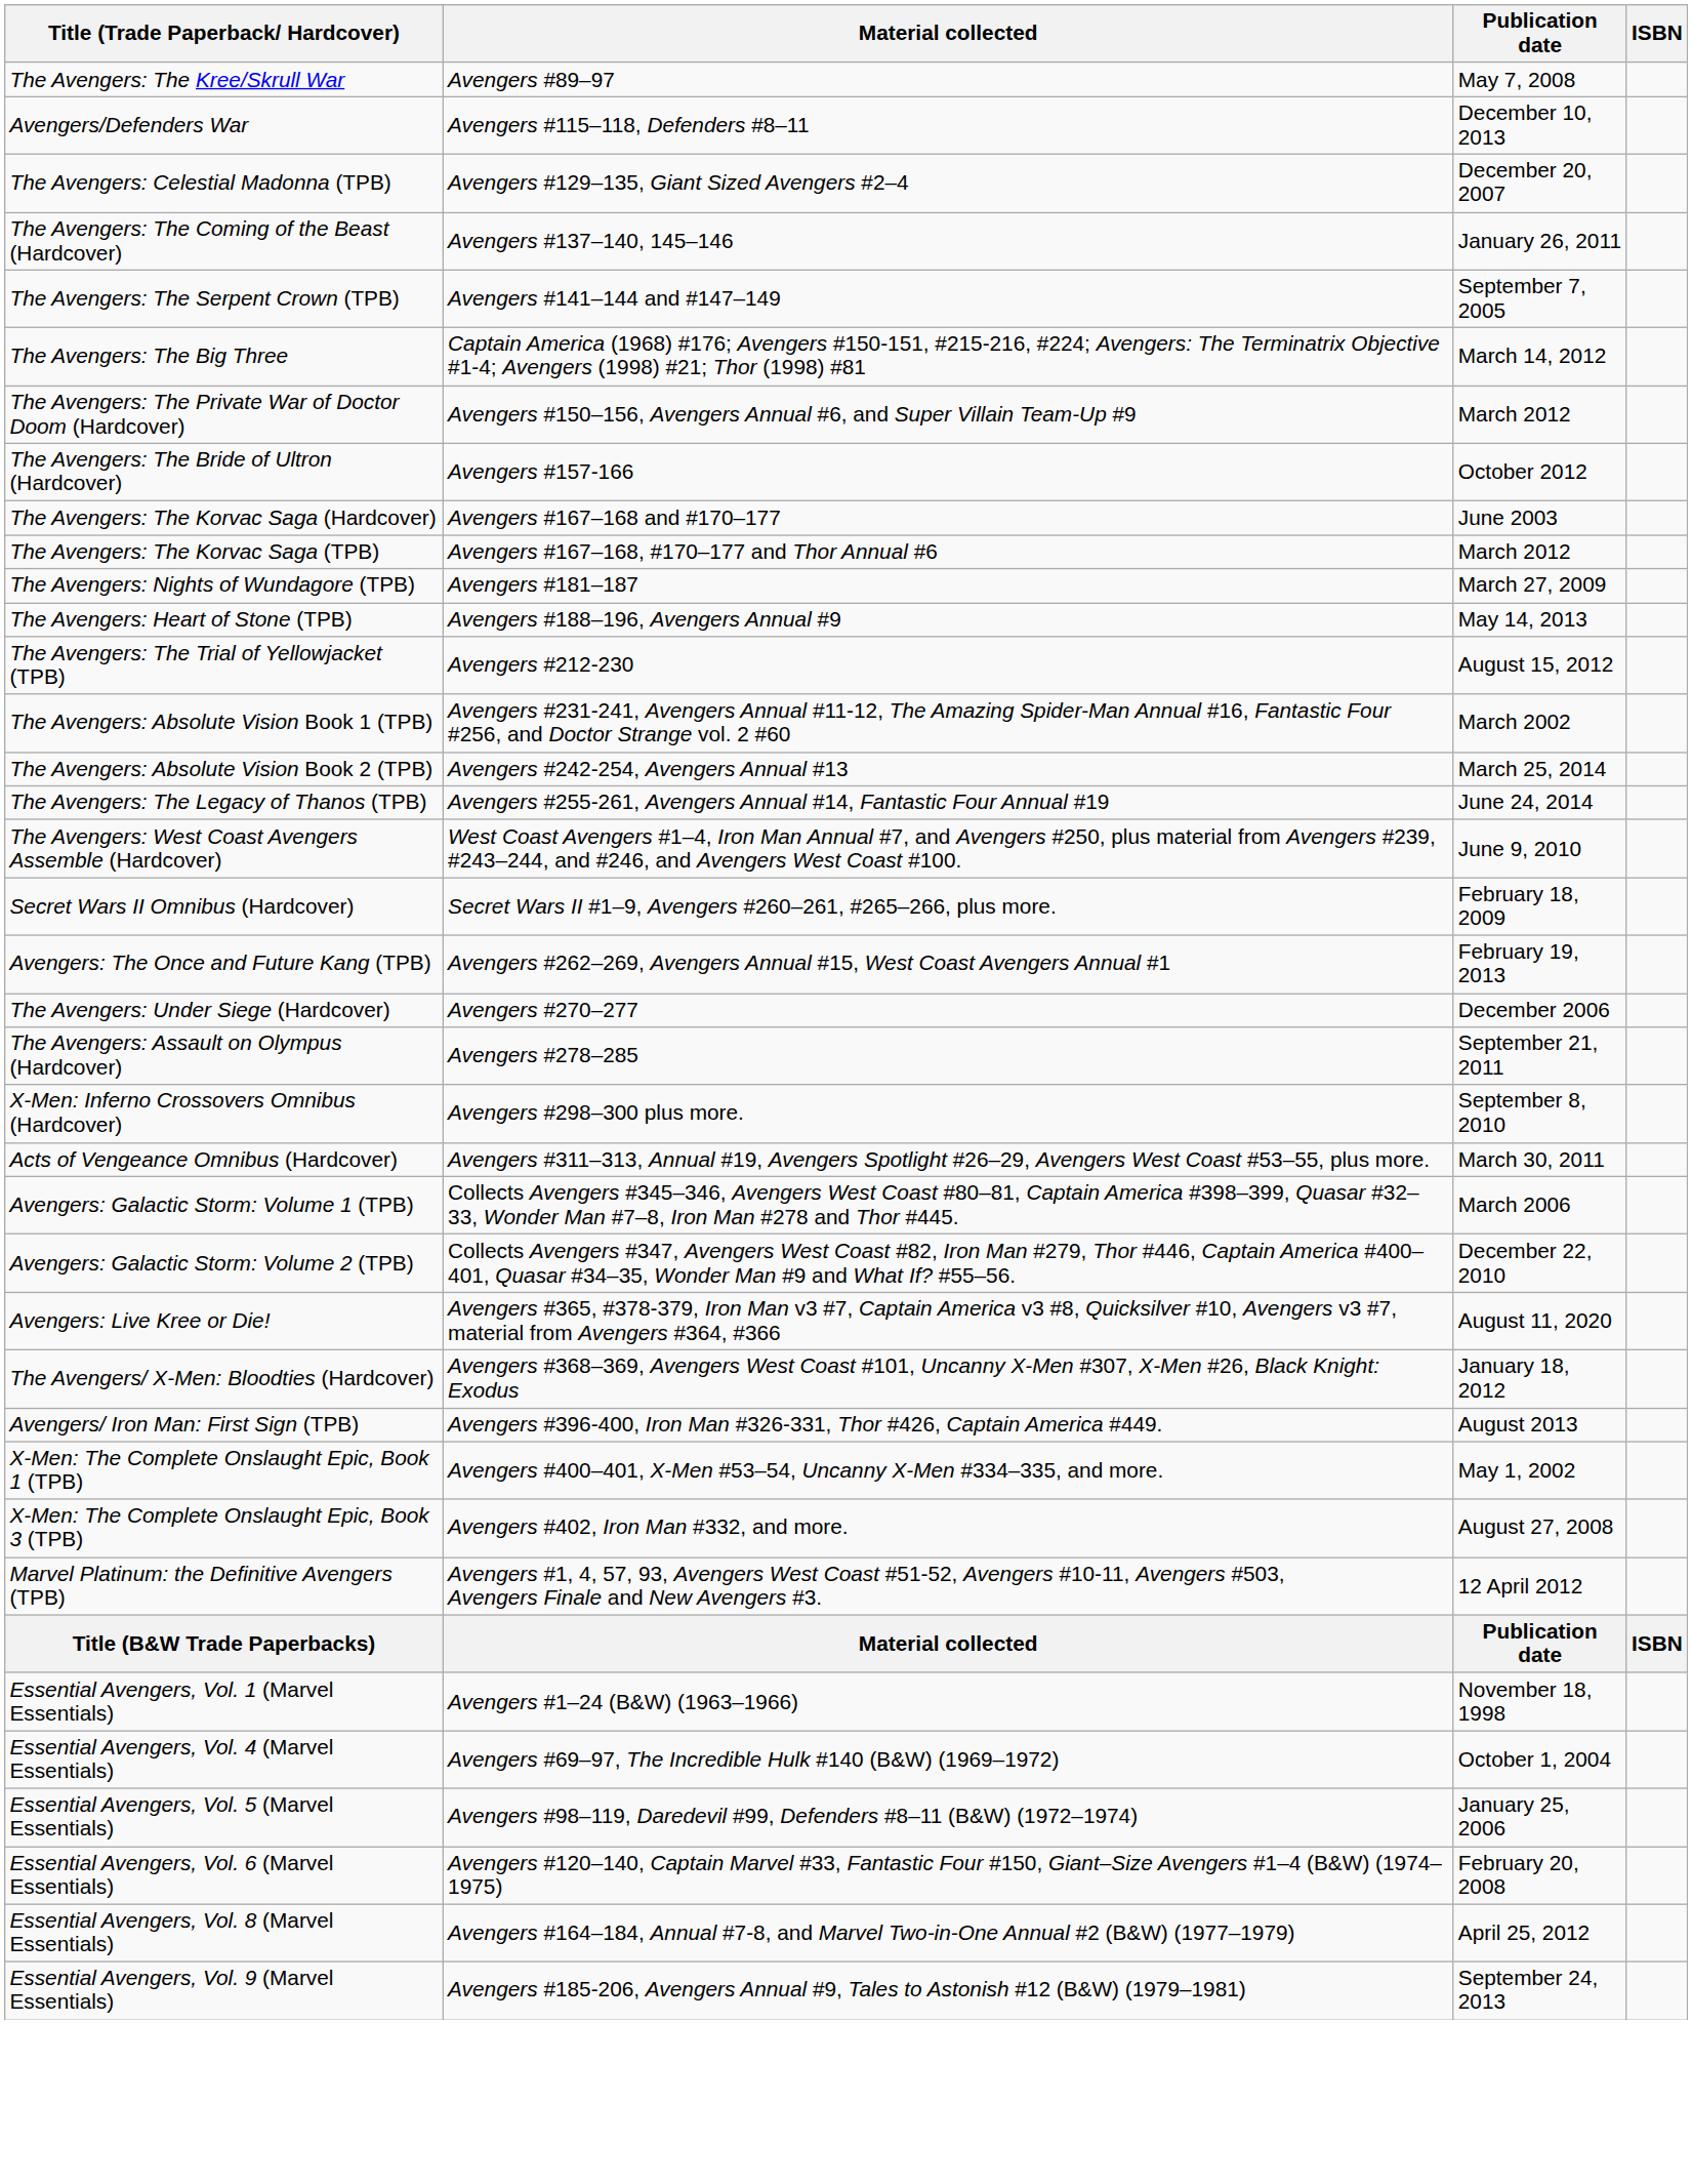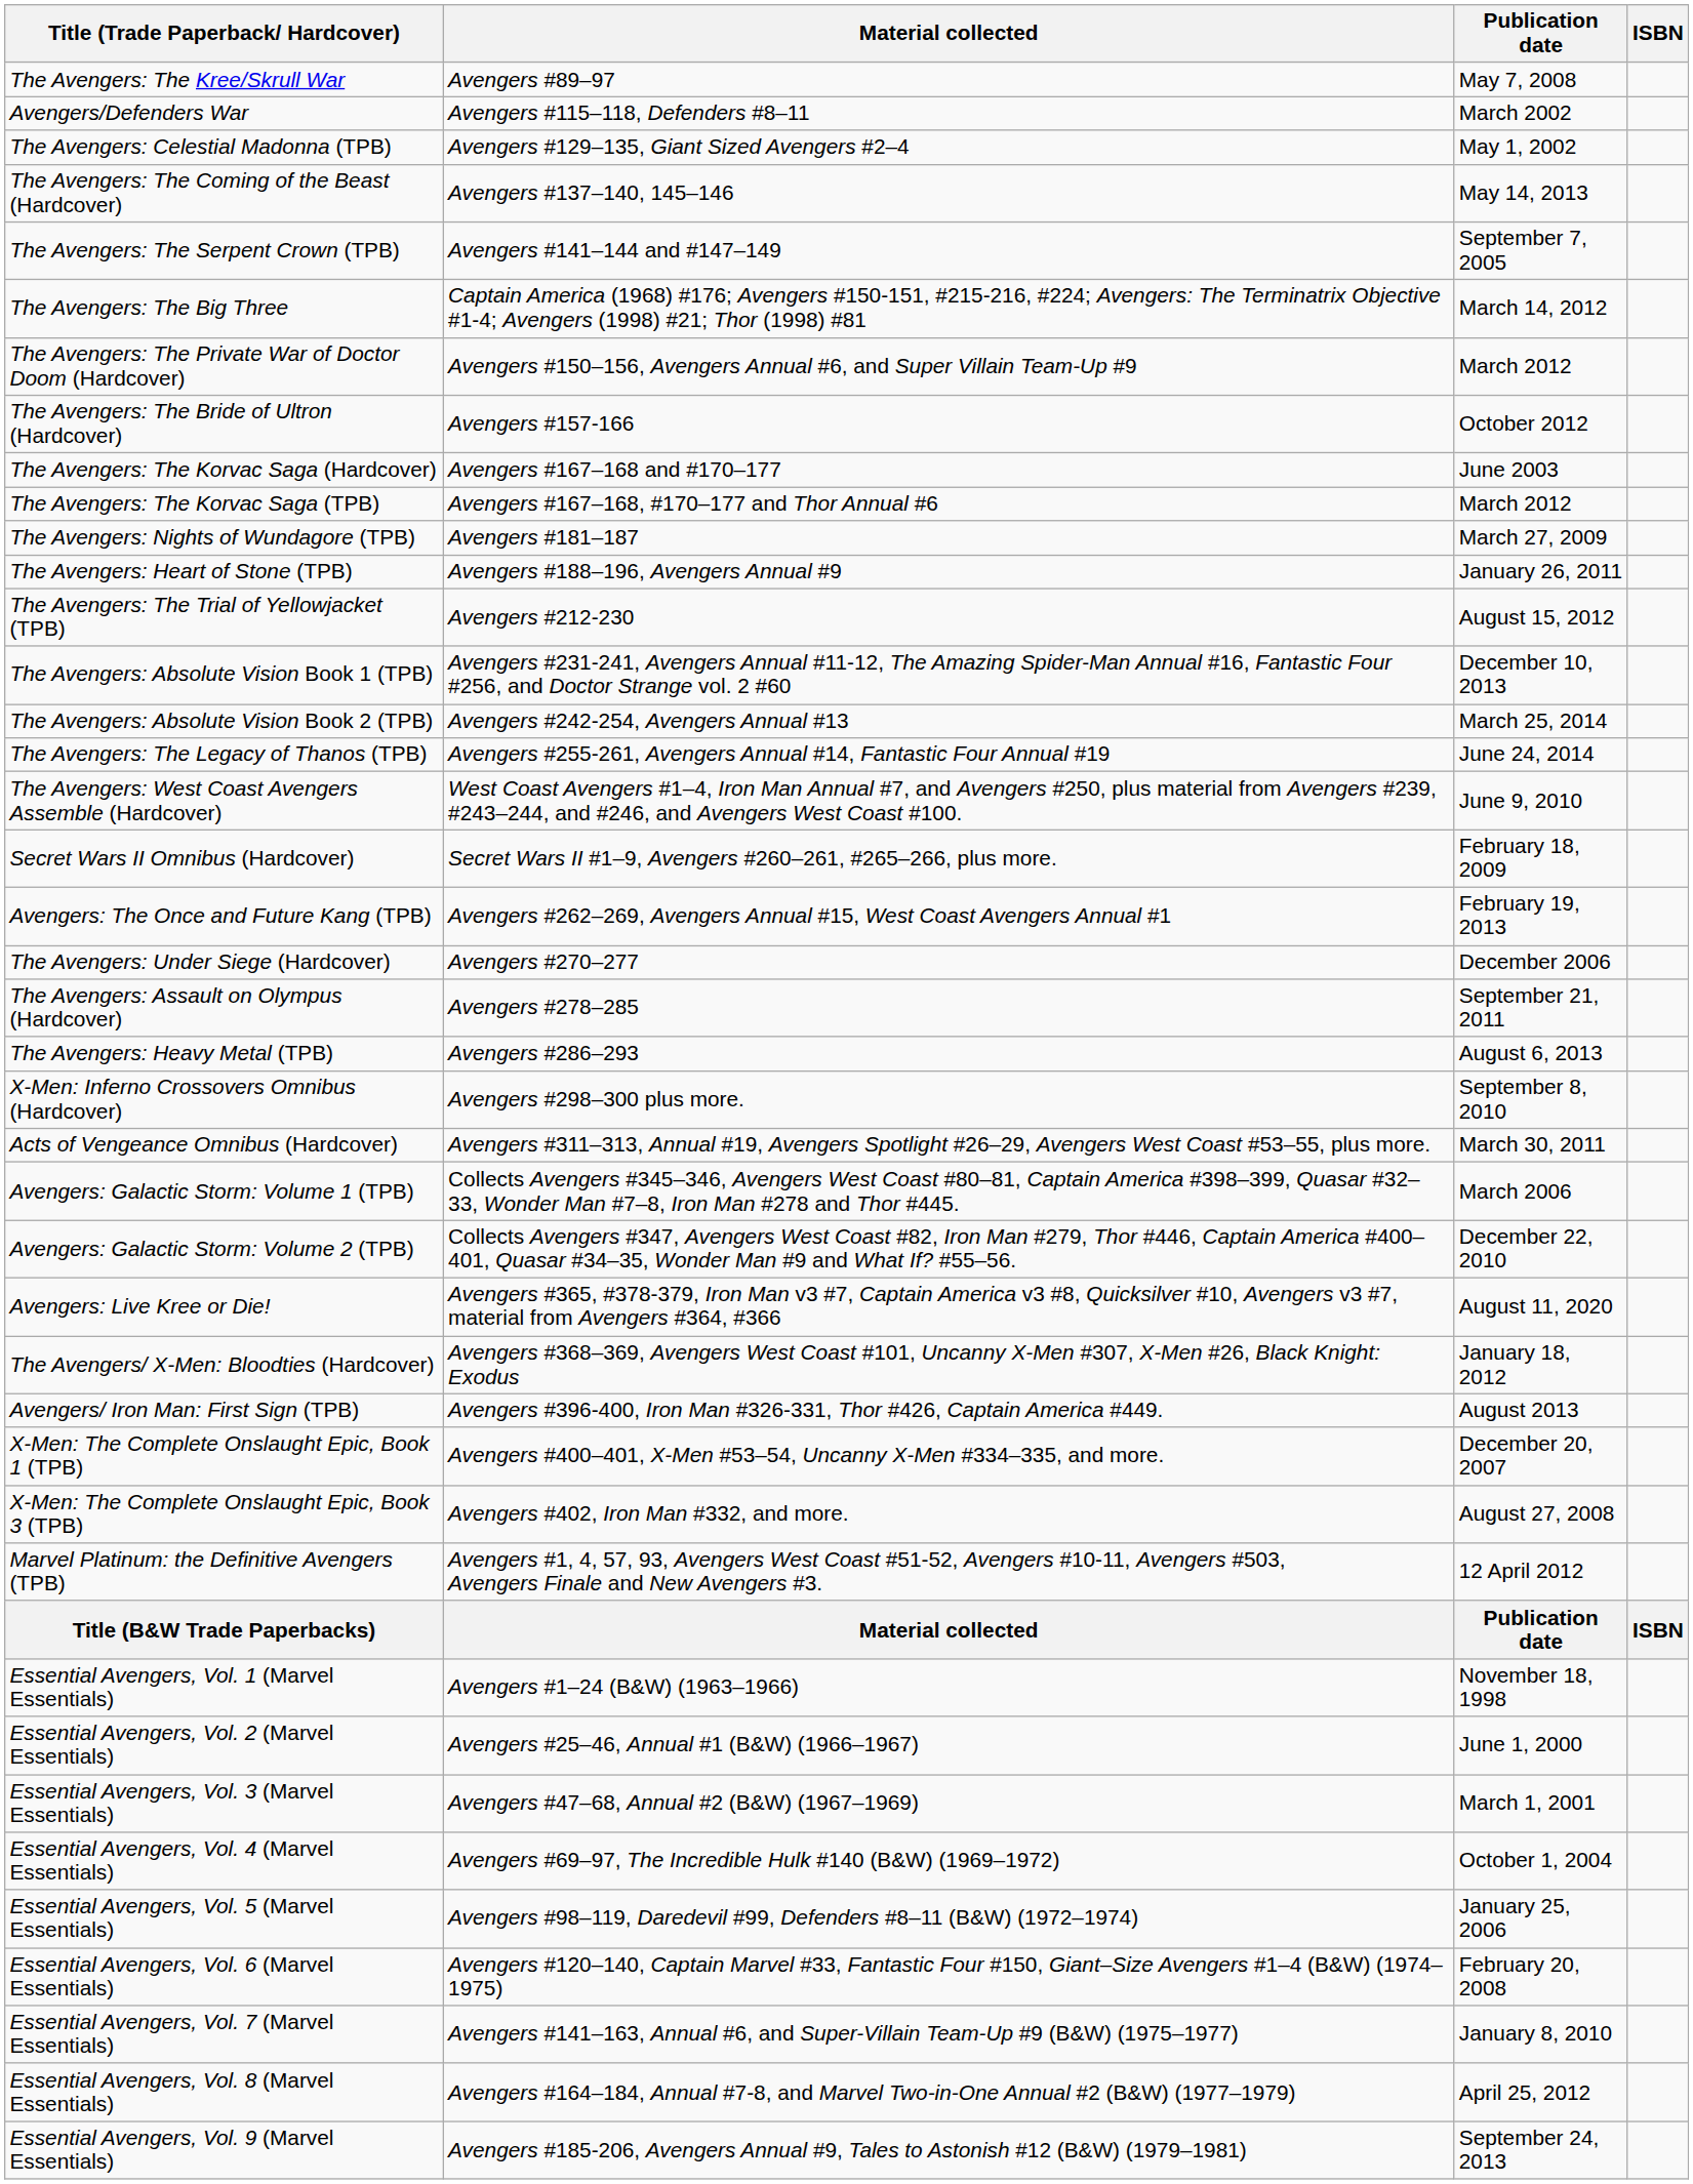Avengers/Defenders War | Publication date: December 10, 2013 -> March 2002
The Avengers: Celestial Madonna (TPB) | Publication date: December 20, 2007 -> May 1, 2002
The Avengers: The Coming of the Beast (Hardcover) | Publication date: January 26, 2011 -> May 14, 2013
The Avengers: Heart of Stone (TPB) | Publication date: May 14, 2013 -> January 26, 2011
The Avengers: Absolute Vision Book 1 (TPB) | Publication date: March 2002 -> December 10, 2013
+ row: The Avengers: Heavy Metal (TPB) | Avengers #286–293 | August 6, 2013
X-Men: The Complete Onslaught Epic, Book 1 (TPB) | Publication date: May 1, 2002 -> December 20, 2007
+ row: Essential Avengers, Vol. 2 (Marvel Essentials) | Avengers #25–46, Annual #1 (B&W) (1966–1967) | June 1, 2000
+ row: Essential Avengers, Vol. 3 (Marvel Essentials) | Avengers #47–68, Annual #2 (B&W) (1967–1969) | March 1, 2001
+ row: Essential Avengers, Vol. 7 (Marvel Essentials) | Avengers #141–163, Annual #6, and Super-Villain Team-Up #9 (B&W) (1975–1977) | January 8, 2010
